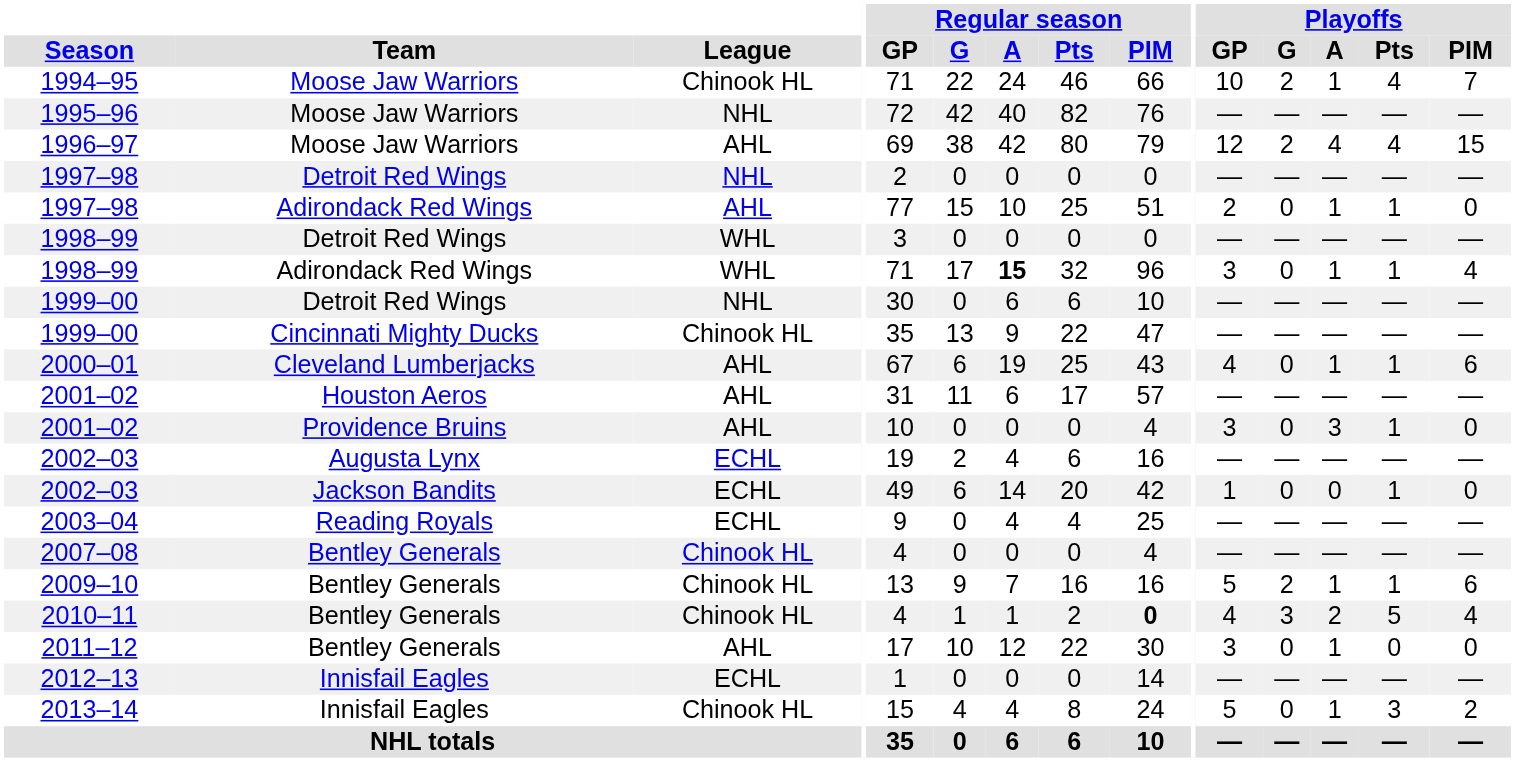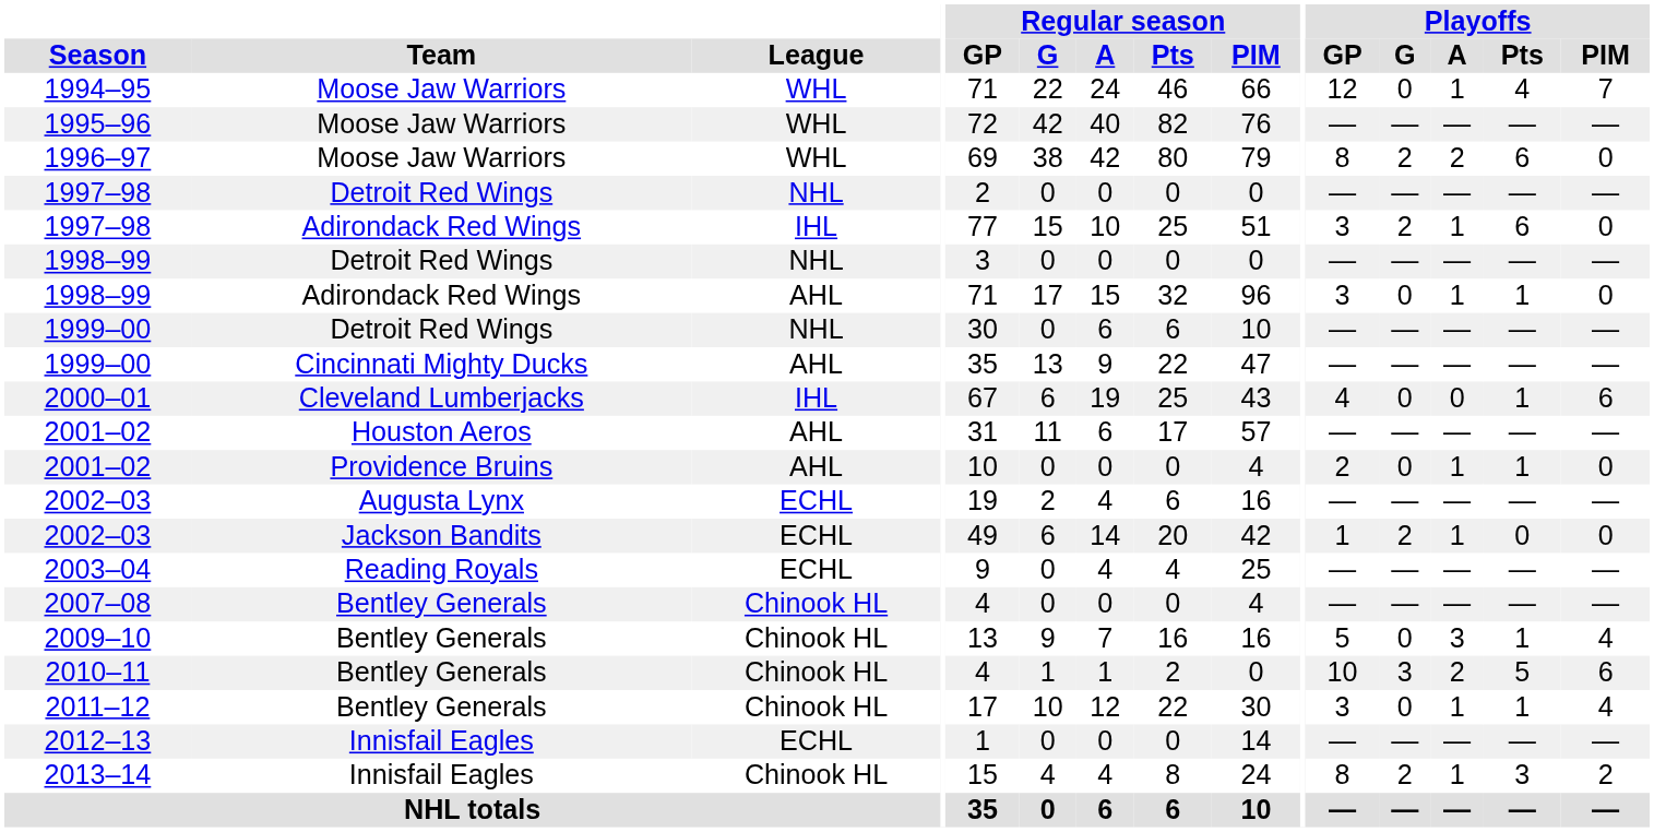1994–95 | League: Chinook HL -> WHL
1994–95 | Playoffs / GP: 10 -> 12
1994–95 | Playoffs / G: 2 -> 0
1995–96 | League: NHL -> WHL
1996–97 | League: AHL -> WHL
1996–97 | Playoffs / GP: 12 -> 8
1996–97 | Playoffs / A: 4 -> 2
1996–97 | Playoffs / Pts: 4 -> 6
1996–97 | Playoffs / PIM: 15 -> 0
1997–98 / Adirondack Red Wings | League: AHL -> IHL
1997–98 / Adirondack Red Wings | Playoffs / GP: 2 -> 3
1997–98 / Adirondack Red Wings | Playoffs / G: 0 -> 2
1997–98 / Adirondack Red Wings | Playoffs / Pts: 1 -> 6
1998–99 / Detroit Red Wings | League: WHL -> NHL
1998–99 / Adirondack Red Wings | League: WHL -> AHL
1998–99 / Adirondack Red Wings | Regular season / A: bold -> normal
1998–99 / Adirondack Red Wings | Playoffs / PIM: 4 -> 0
1999–00 / Cincinnati Mighty Ducks | League: Chinook HL -> AHL
2000–01 | League: AHL -> IHL
2000–01 | Playoffs / A: 1 -> 0
2001–02 / Providence Bruins | Playoffs / GP: 3 -> 2
2001–02 / Providence Bruins | Playoffs / A: 3 -> 1
2002–03 / Jackson Bandits | Playoffs / G: 0 -> 2
2002–03 / Jackson Bandits | Playoffs / A: 0 -> 1
2002–03 / Jackson Bandits | Playoffs / Pts: 1 -> 0
2009–10 | Playoffs / G: 2 -> 0
2009–10 | Playoffs / A: 1 -> 3
2009–10 | Playoffs / PIM: 6 -> 4
2010–11 | Regular season / PIM: bold -> normal
2010–11 | Playoffs / GP: 4 -> 10
2010–11 | Playoffs / PIM: 4 -> 6
2011–12 | League: AHL -> Chinook HL
2011–12 | Playoffs / Pts: 0 -> 1
2011–12 | Playoffs / PIM: 0 -> 4
2013–14 | Playoffs / GP: 5 -> 8
2013–14 | Playoffs / G: 0 -> 2
